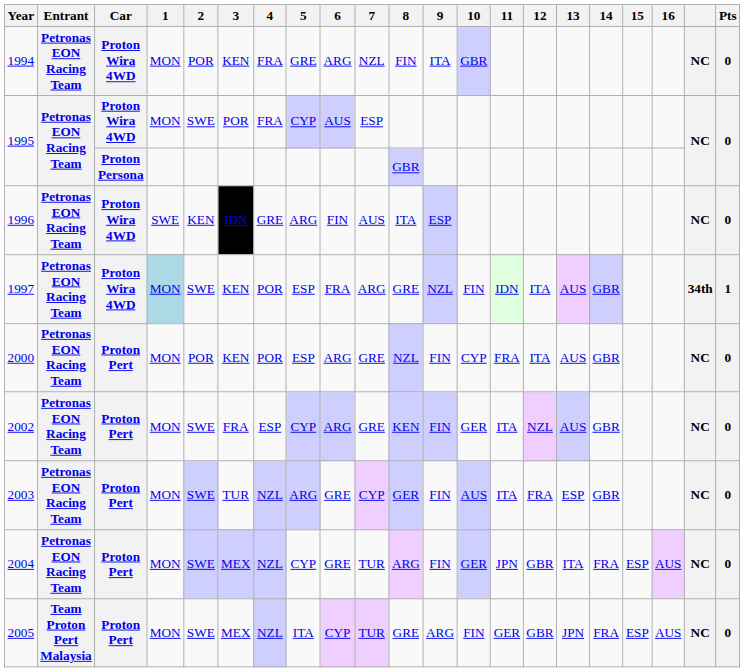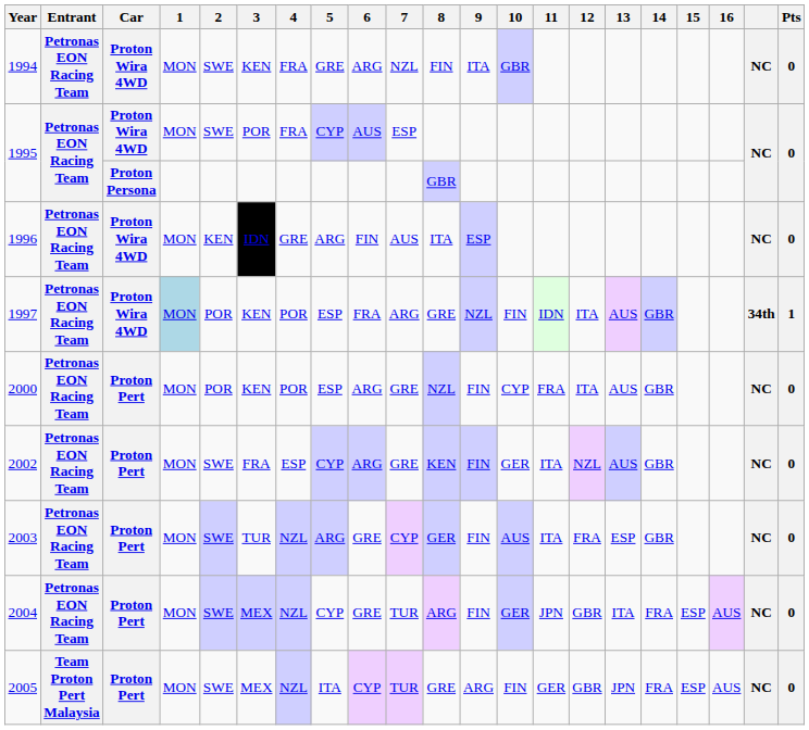1994 | 2: POR -> SWE
1996 | 1: SWE -> MON
1997 | 2: SWE -> POR
